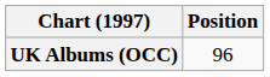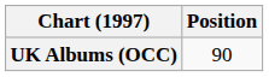UK Albums (OCC) | Position: 96 -> 90
